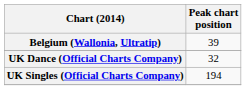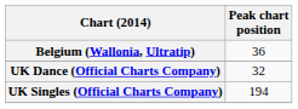Belgium (Wallonia, Ultratip) | Peak chart position: 39 -> 36
